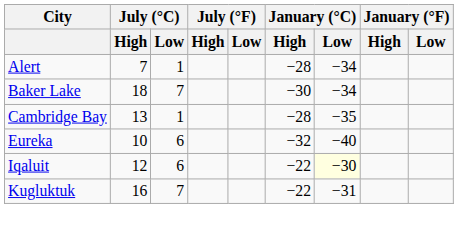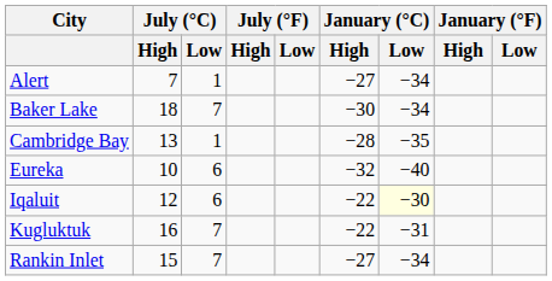Alert | January (°C) / High: −28 -> −27
+ row: Rankin Inlet | 15 | 7 | −27 | −34
